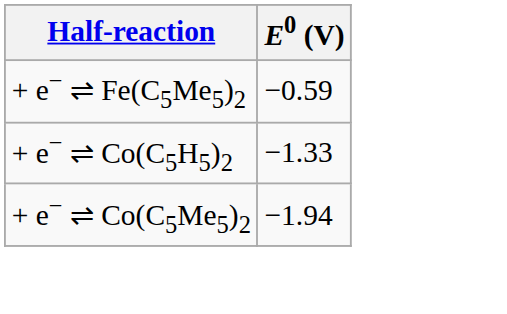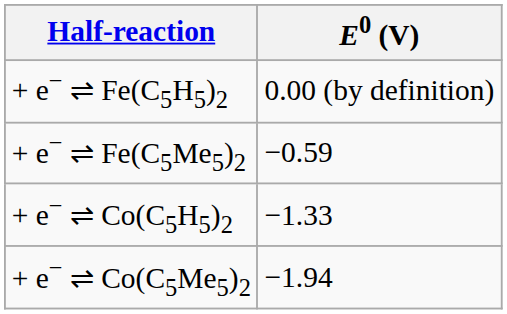+ row: + e− ⇌ Fe(C5H5)2 | 0.00 (by definition)
